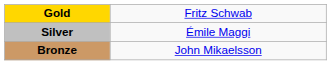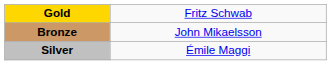rows swapped: Silver <-> Bronze
